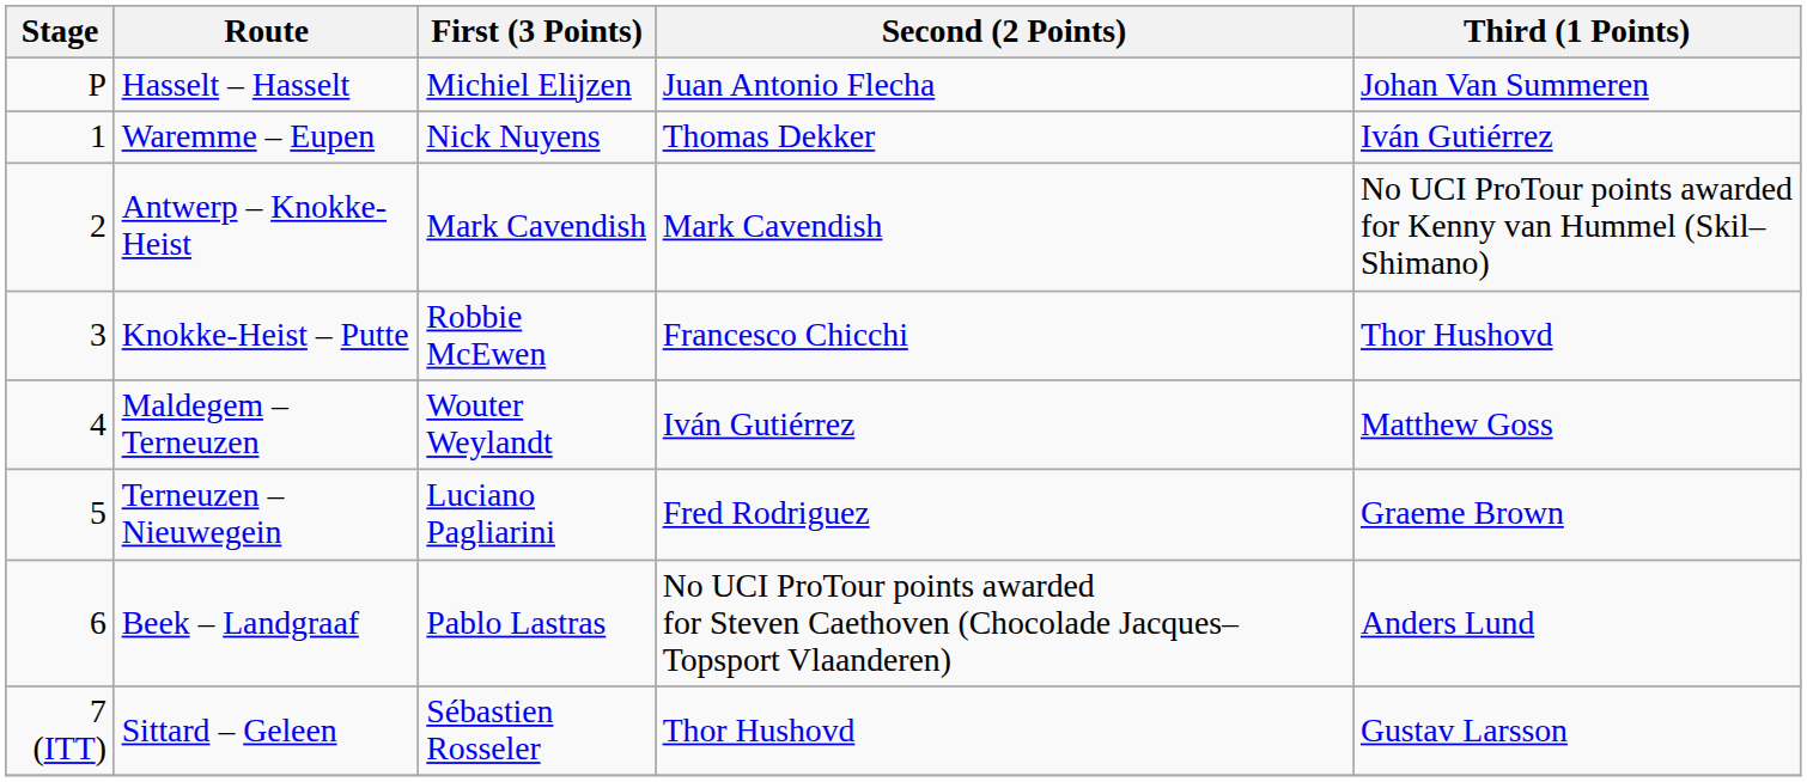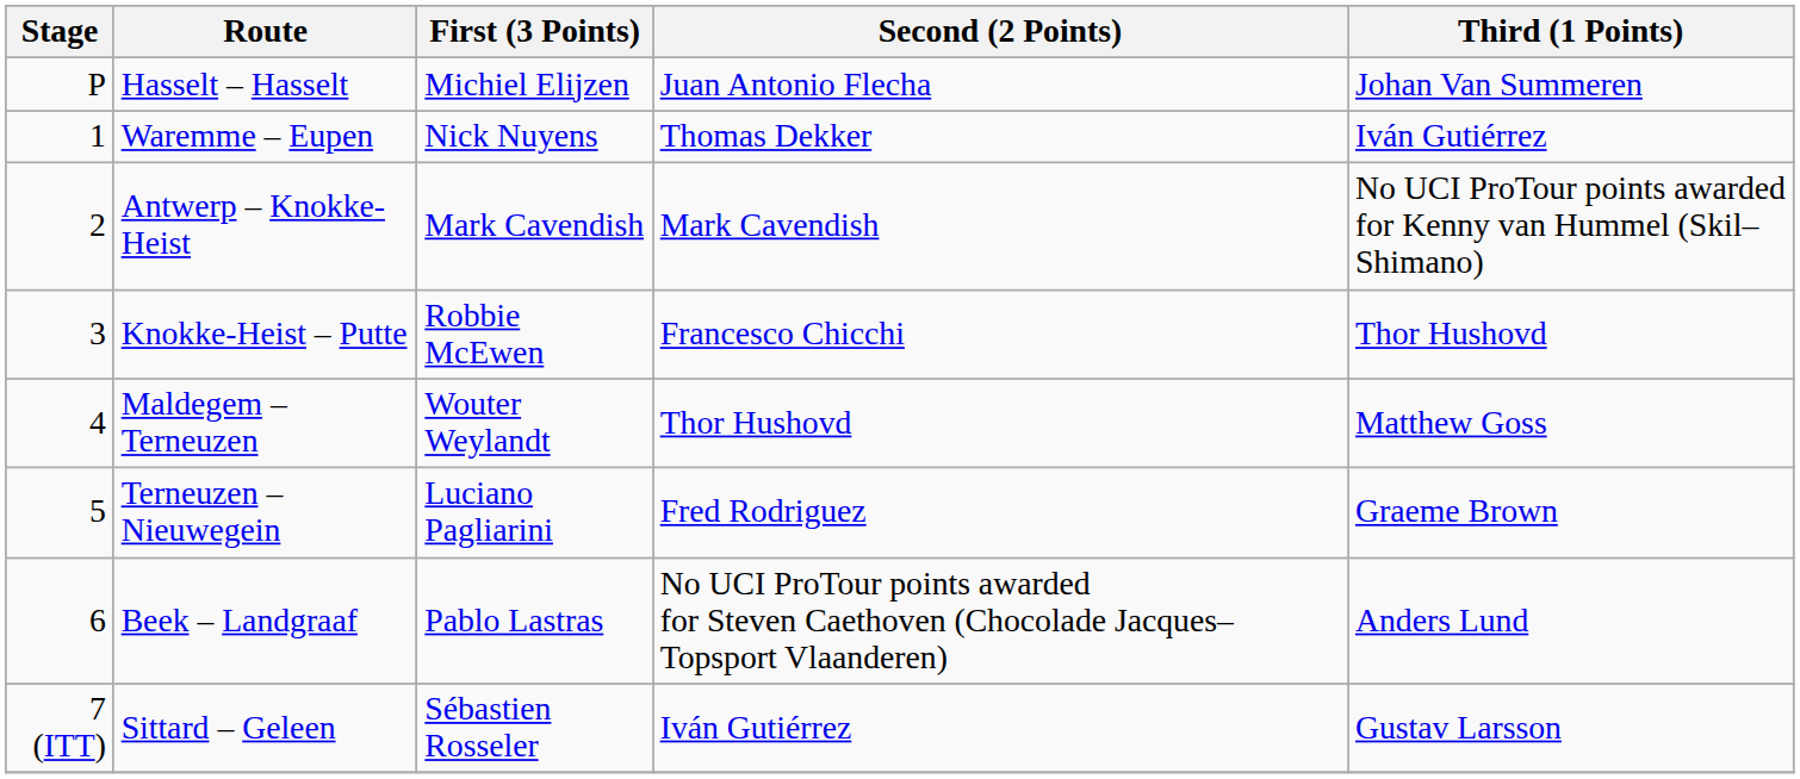Maldegem – Terneuzen | Second (2 Points): Iván Gutiérrez -> Thor Hushovd
Sittard – Geleen | Second (2 Points): Thor Hushovd -> Iván Gutiérrez
